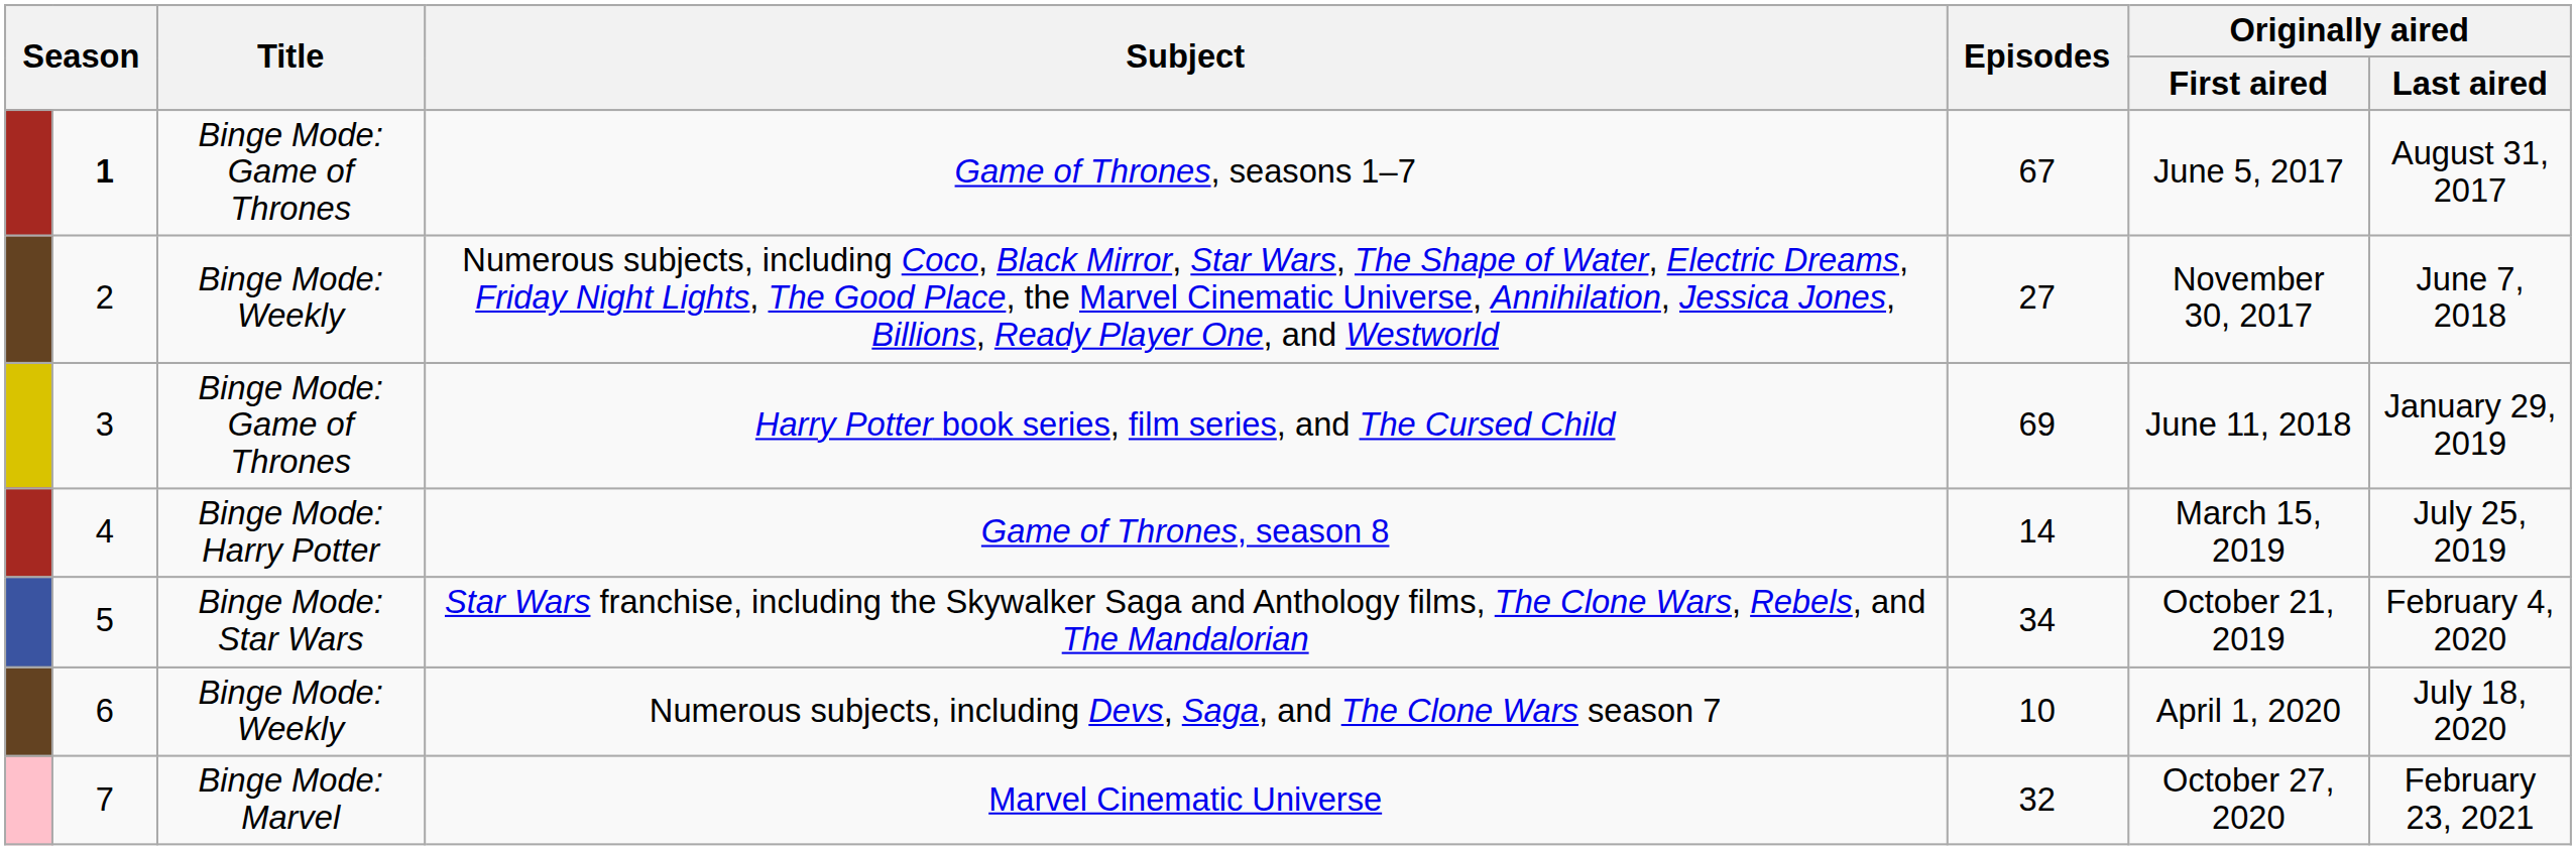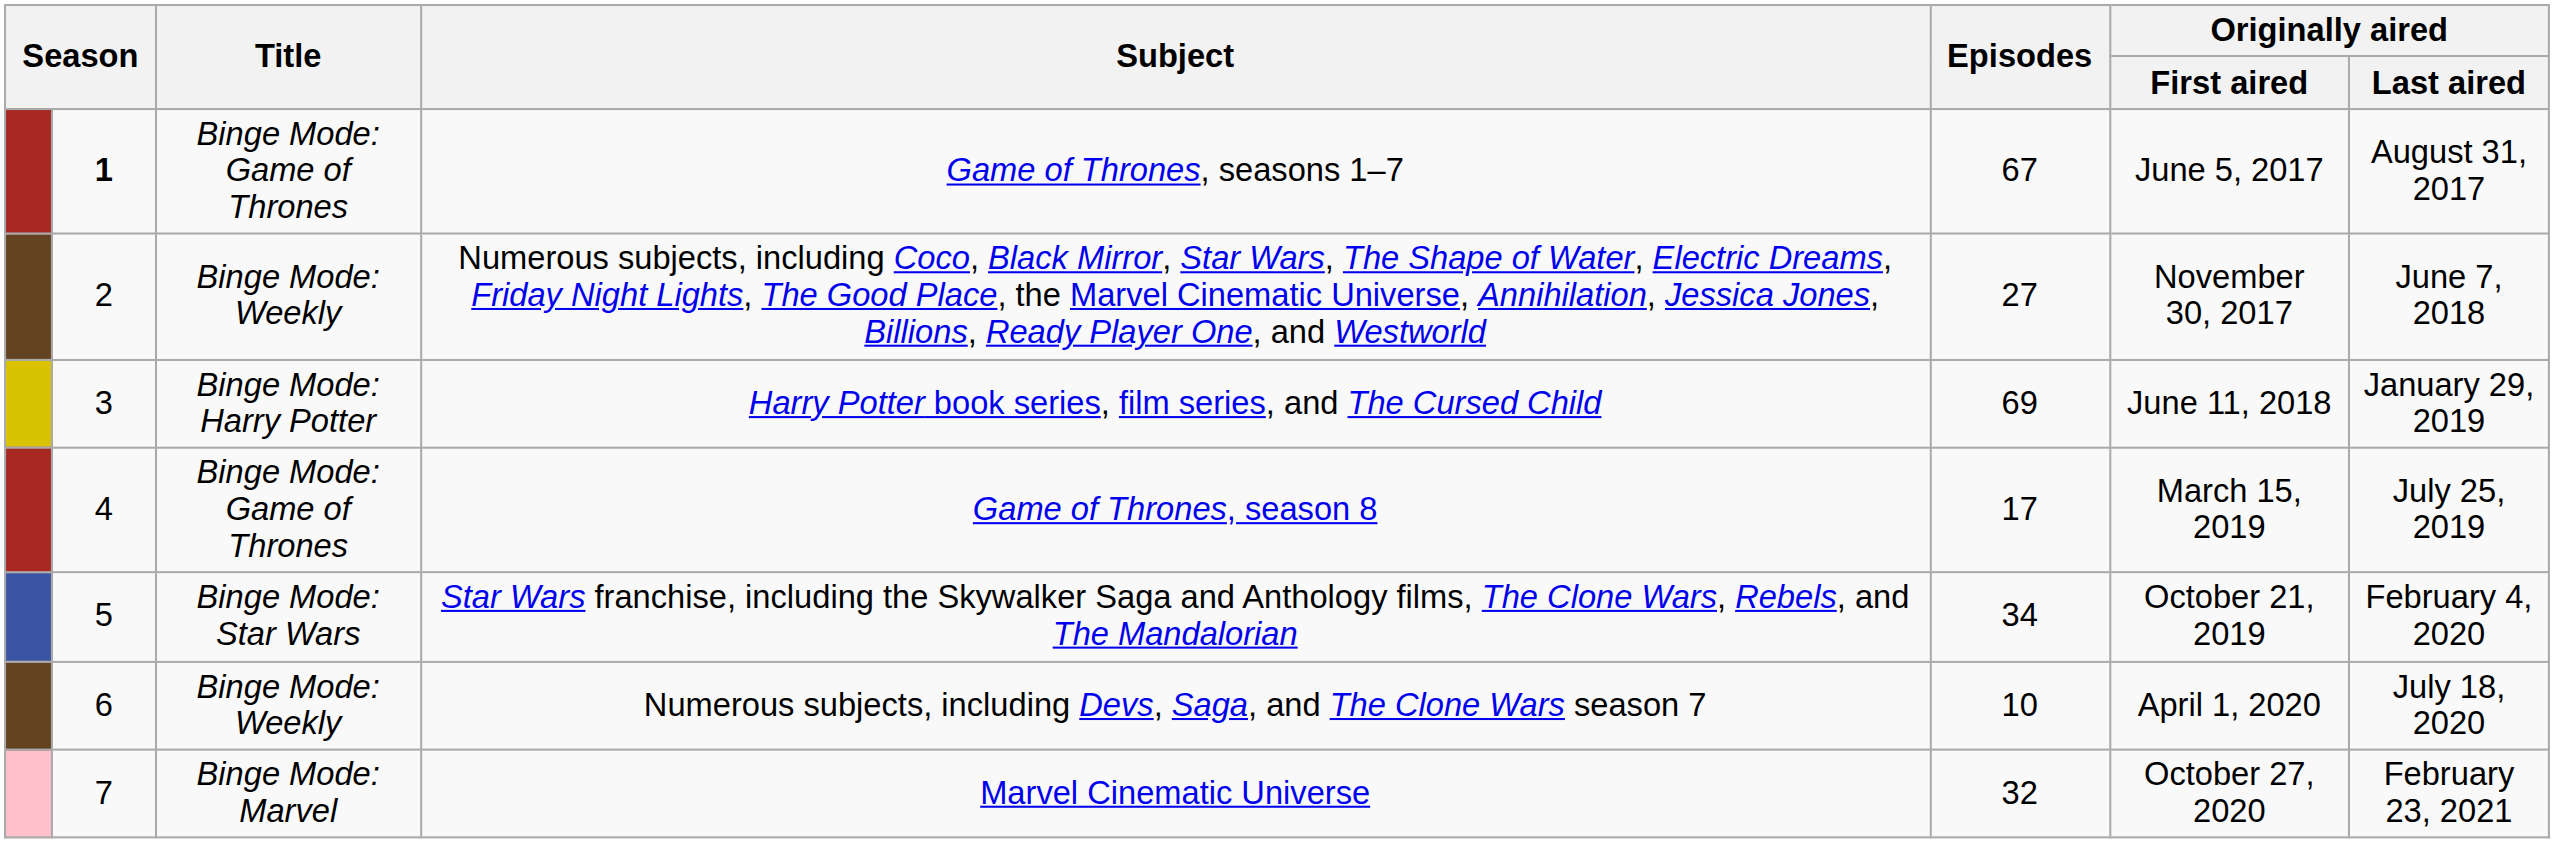Harry Potter book series, film series, and The Cursed Child | Title: Binge Mode: Game of Thrones -> Binge Mode: Harry Potter
Game of Thrones, season 8 | Title: Binge Mode: Harry Potter -> Binge Mode: Game of Thrones
Game of Thrones, season 8 | Episodes: 14 -> 17
